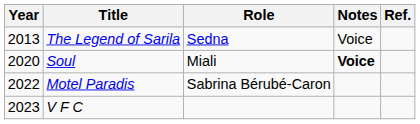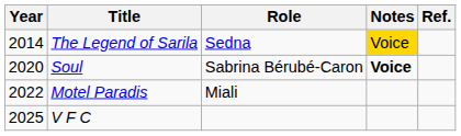The Legend of Sarila | Year: 2013 -> 2014
The Legend of Sarila | Notes: no background -> gold background
Soul | Role: Miali -> Sabrina Bérubé-Caron
Motel Paradis | Role: Sabrina Bérubé-Caron -> Miali
V F C | Year: 2023 -> 2025
